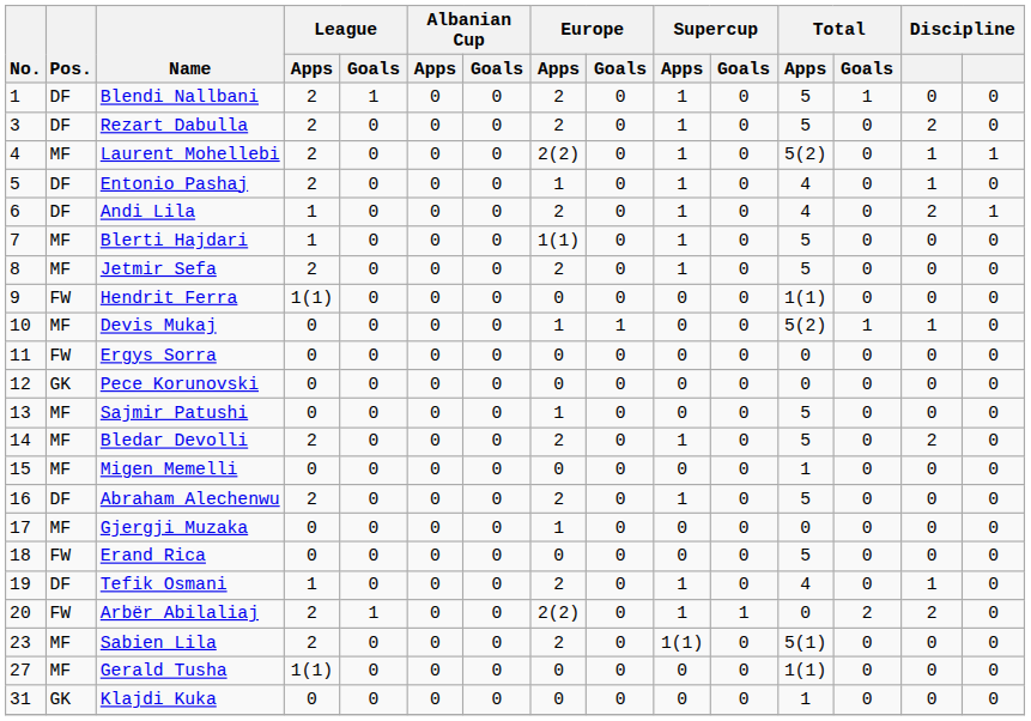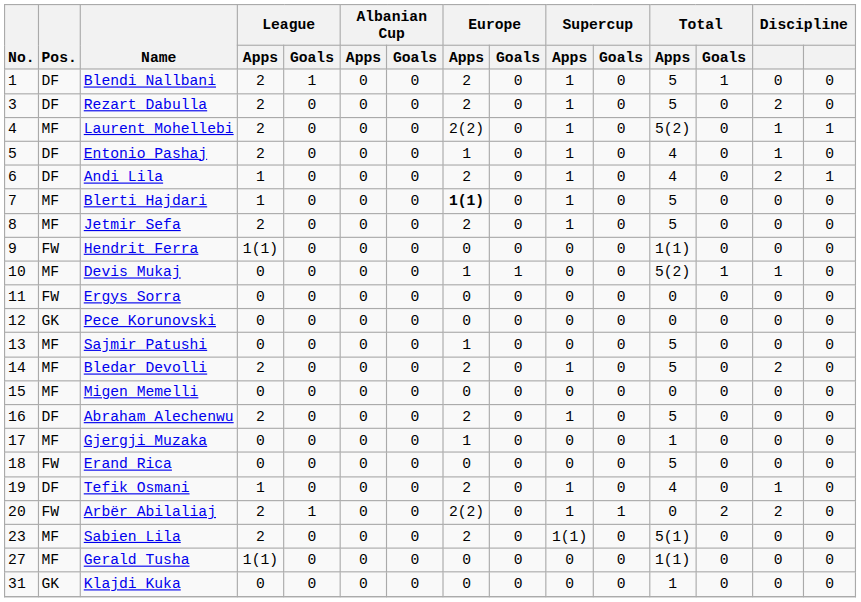Blerti Hajdari | Europe / Apps: normal -> bold
Migen Memelli | Total / Apps: 1 -> 0
Gjergji Muzaka | Total / Apps: 0 -> 1
